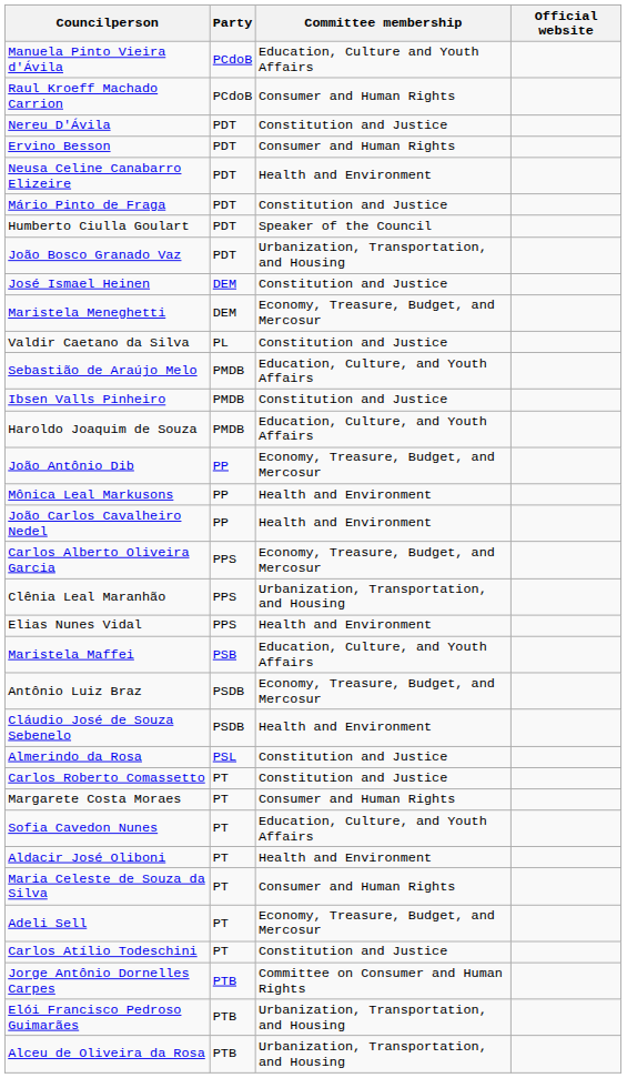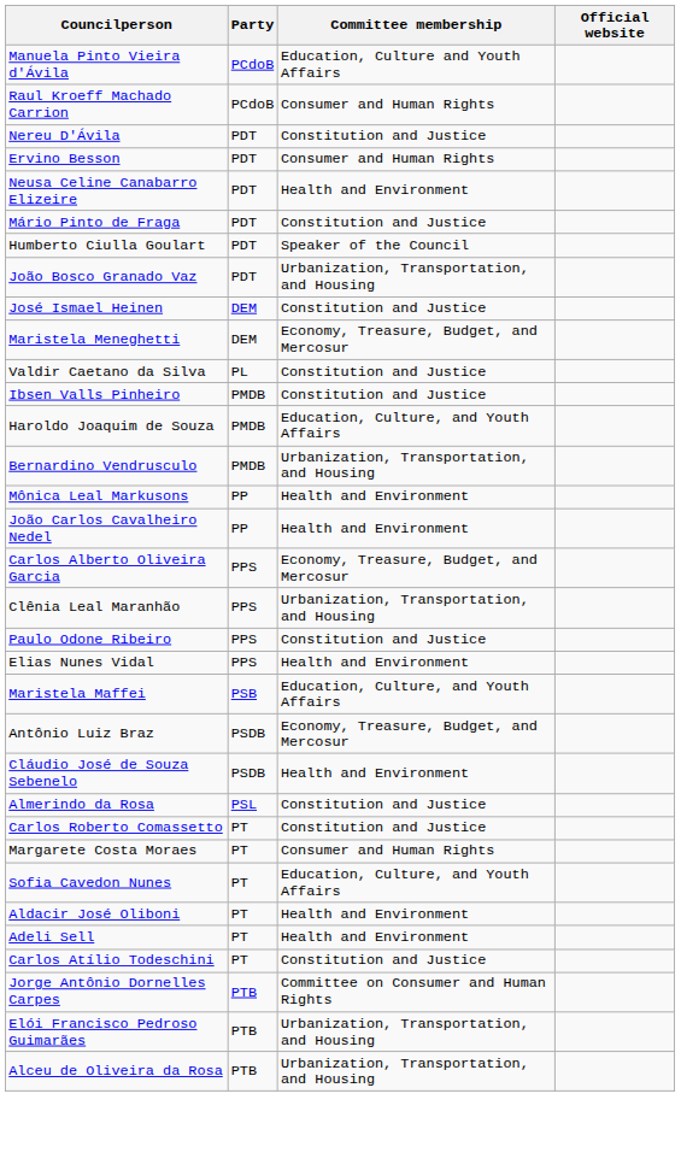- row: Sebastião de Araújo Melo | PMDB | Education, Culture, and Youth Affairs
+ row: Bernardino Vendrusculo | PMDB | Urbanization, Transportation, and Housing
- row: João Antônio Dib | PP | Economy, Treasure, Budget, and Mercosur
+ row: Paulo Odone Ribeiro | PPS | Constitution and Justice
- row: Maria Celeste de Souza da Silva | PT | Consumer and Human Rights
Adeli Sell | Committee membership: Economy, Treasure, Budget, and Mercosur -> Health and Environment
